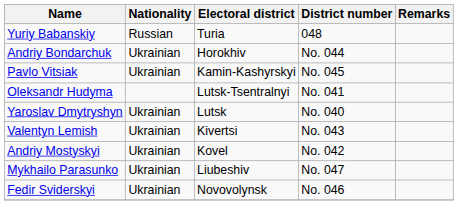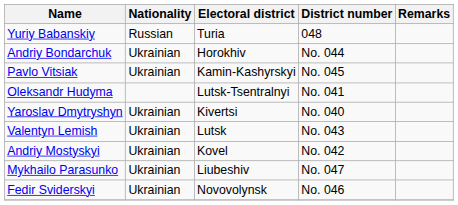Yaroslav Dmytryshyn | Electoral district: Lutsk -> Kivertsi
Valentyn Lemish | Electoral district: Kivertsi -> Lutsk
